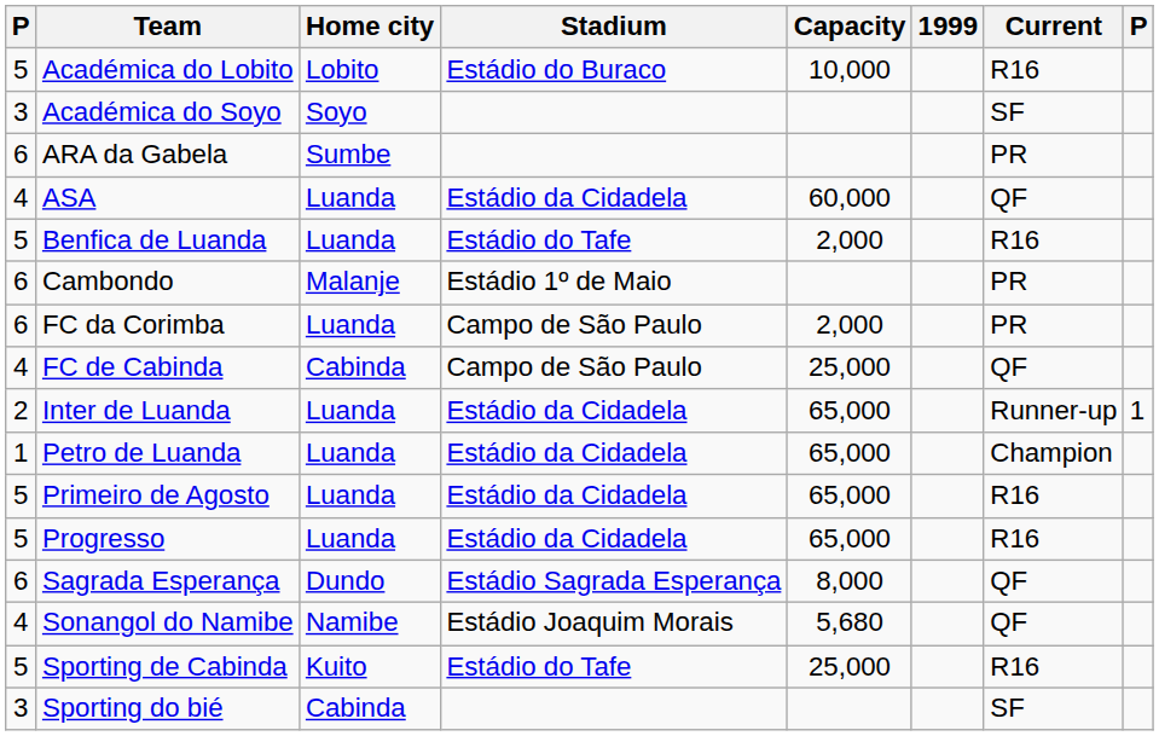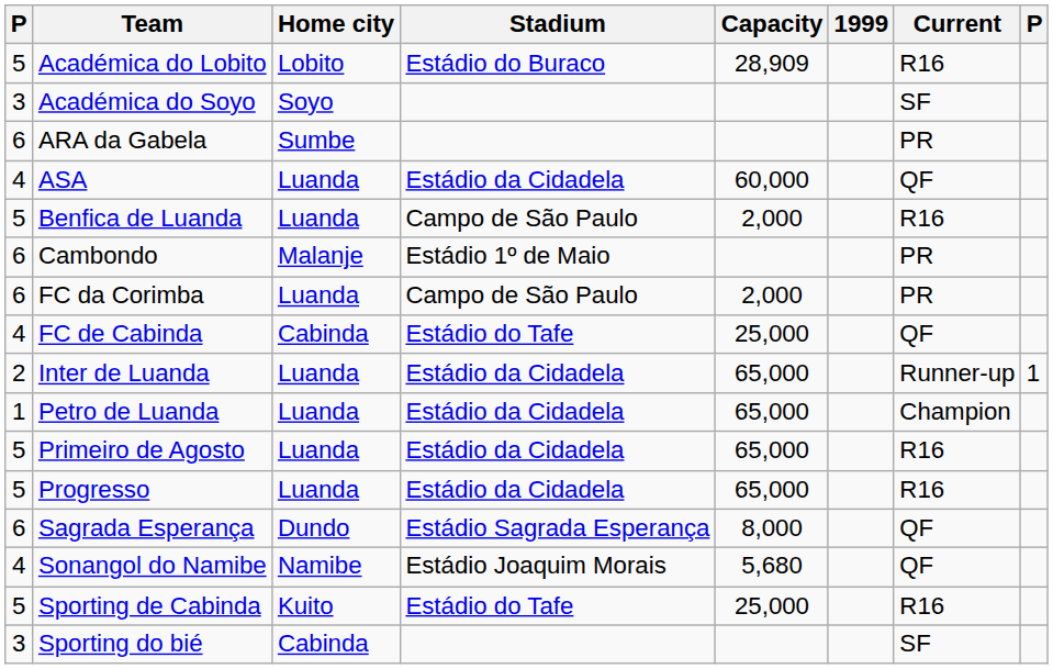Académica do Lobito | Capacity: 10,000 -> 28,909
Benfica de Luanda | Stadium: Estádio do Tafe -> Campo de São Paulo
FC de Cabinda | Stadium: Campo de São Paulo -> Estádio do Tafe
